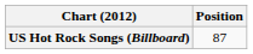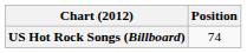US Hot Rock Songs (Billboard) | Position: 87 -> 74
